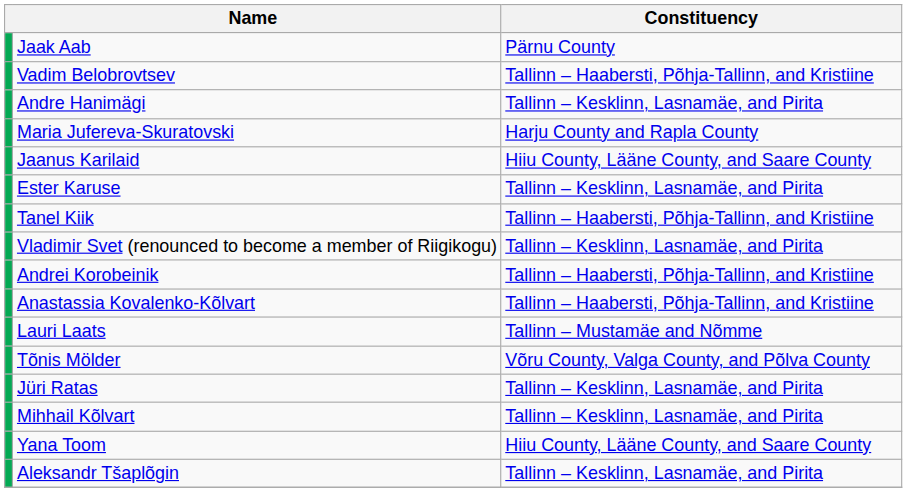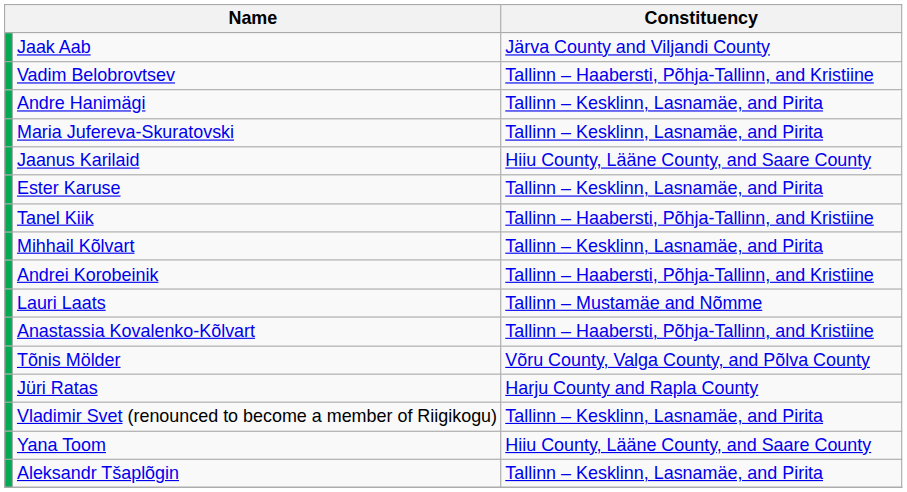Jaak Aab | Constituency: Pärnu County -> Järva County and Viljandi County
Maria Jufereva-Skuratovski | Constituency: Harju County and Rapla County -> Tallinn – Kesklinn, Lasnamäe, and Pirita
rows swapped: Mihhail Kõlvart <-> Vladimir Svet (renounced to become a member of Riigikogu)
rows swapped: Anastassia Kovalenko-Kõlvart <-> Lauri Laats
Jüri Ratas | Constituency: Tallinn – Kesklinn, Lasnamäe, and Pirita -> Harju County and Rapla County
